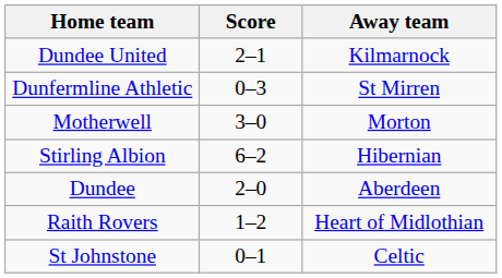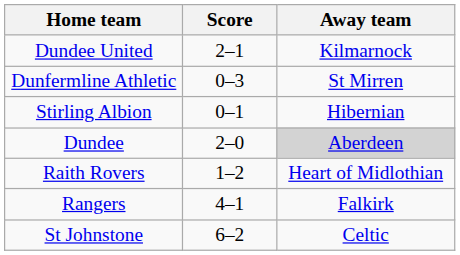- row: Motherwell | 3–0 | Morton
Stirling Albion | Score: 6–2 -> 0–1
Dundee | Away team: no background -> lightgrey background
+ row: Rangers | 4–1 | Falkirk
St Johnstone | Score: 0–1 -> 6–2
